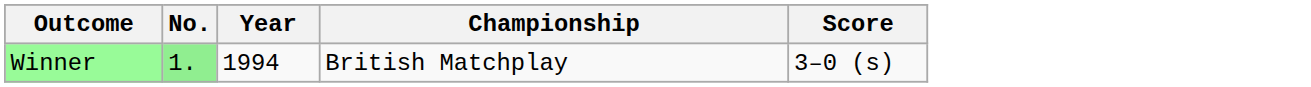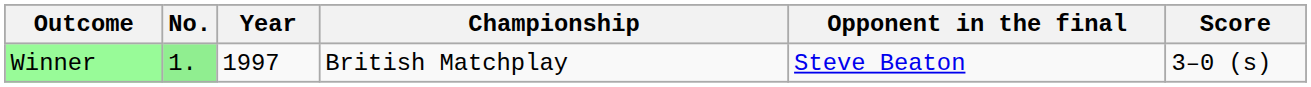+ column: Opponent in the final | Steve Beaton
Winner | Year: 1994 -> 1997
